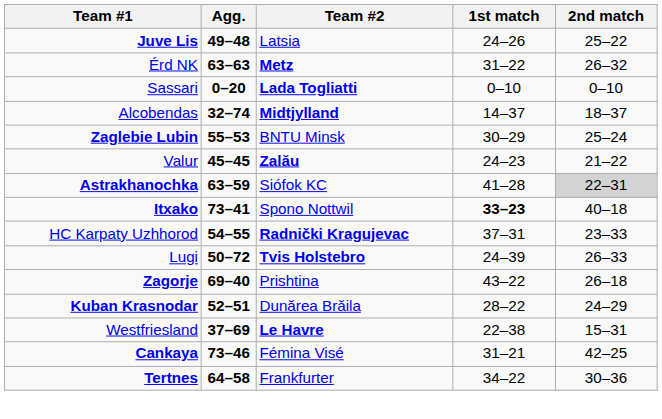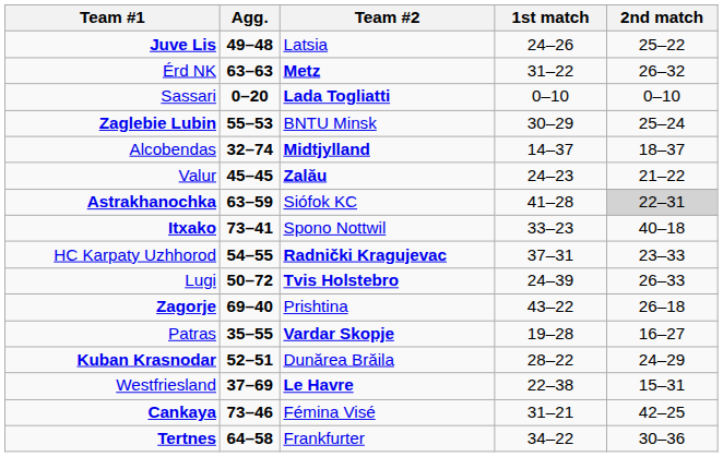rows swapped: Zaglebie Lubin <-> Alcobendas
Itxako | 1st match: bold -> normal
+ row: Patras | 35–55 | Vardar Skopje | 19–28 | 16–27
